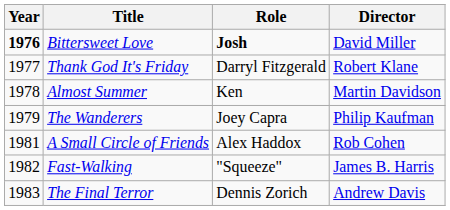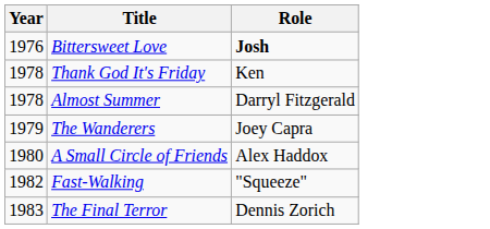- column: Director | David Miller | Robert Klane | Martin Davidson | Philip Kaufman | Rob Cohen | James B. Harris | Andrew Davis
Bittersweet Love | Year: bold -> normal
Thank God It's Friday | Year: 1977 -> 1978
Thank God It's Friday | Role: Darryl Fitzgerald -> Ken
Almost Summer | Role: Ken -> Darryl Fitzgerald
A Small Circle of Friends | Year: 1981 -> 1980
